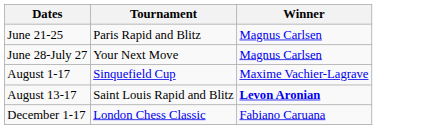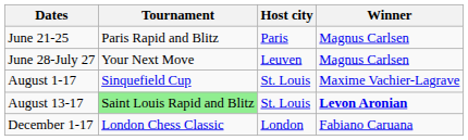+ column: Host city | Paris | Leuven | St. Louis | St. Louis | London
August 13-17 | Tournament: no background -> lightgreen background
